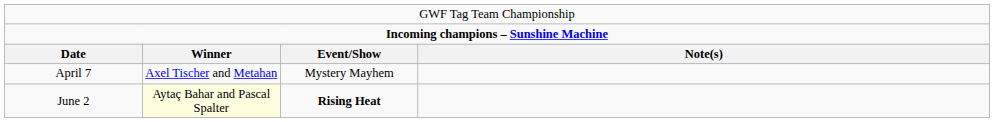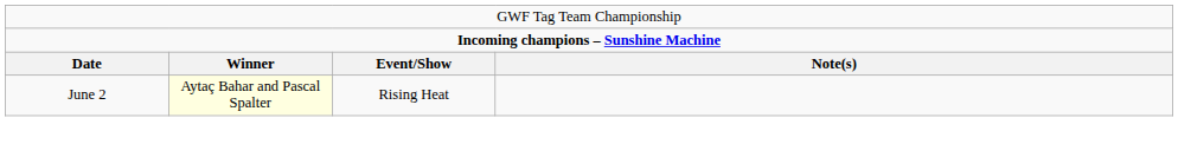- row: April 7 | Axel Tischer and Metahan | Mystery Mayhem
June 2 | column 3: bold -> normal
